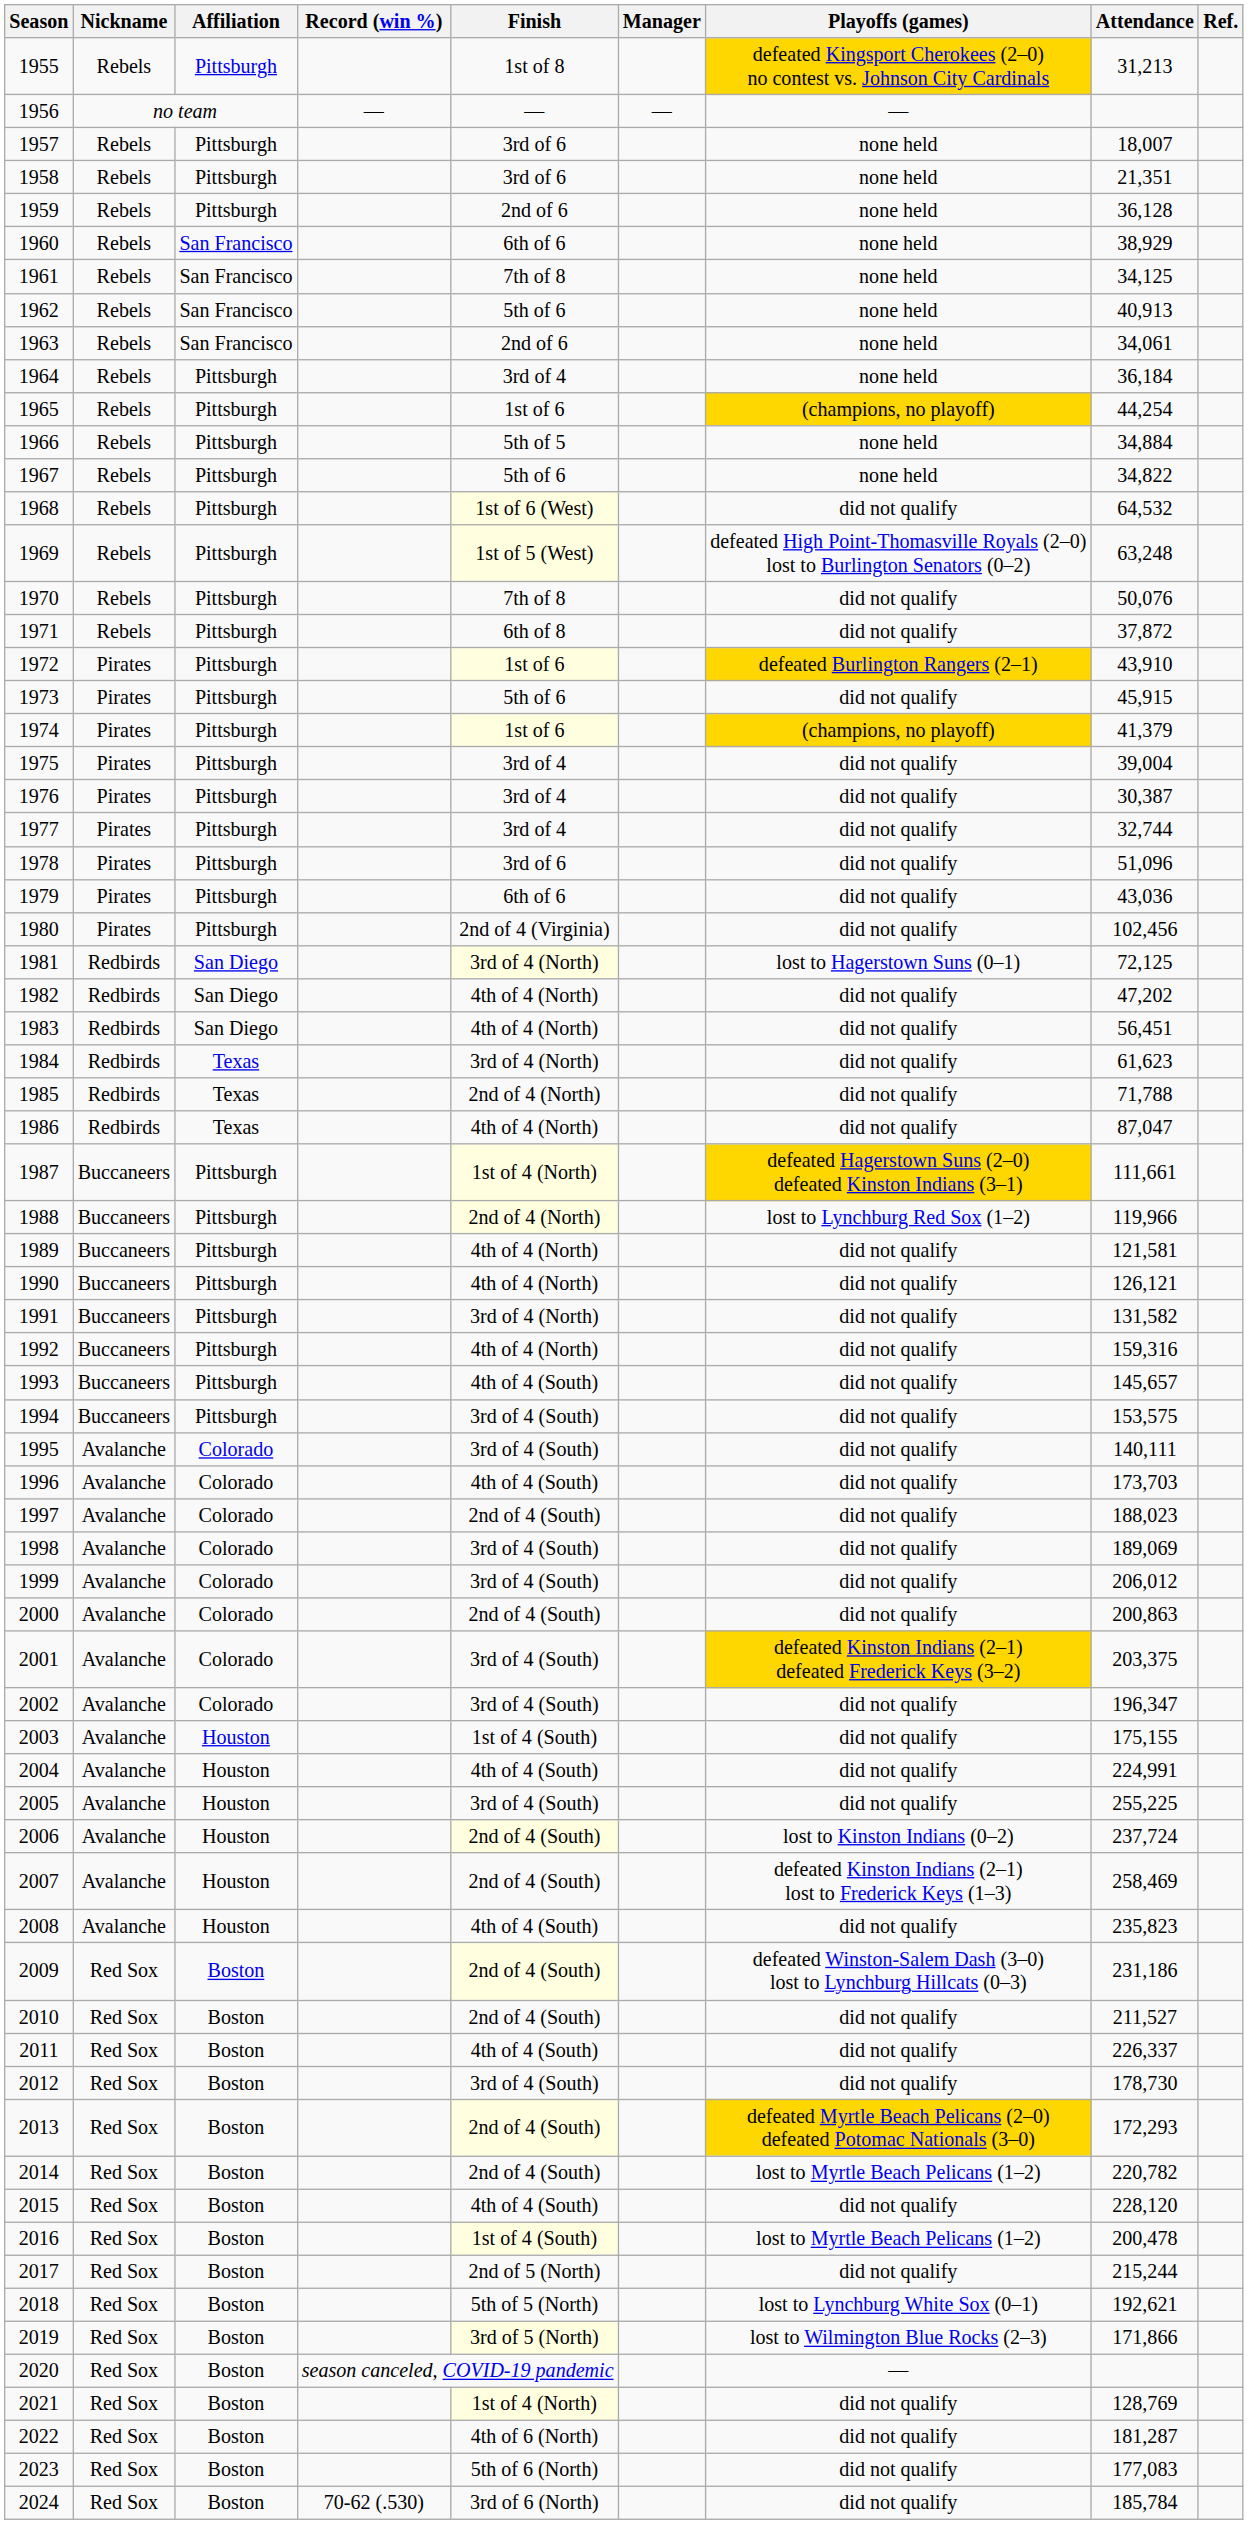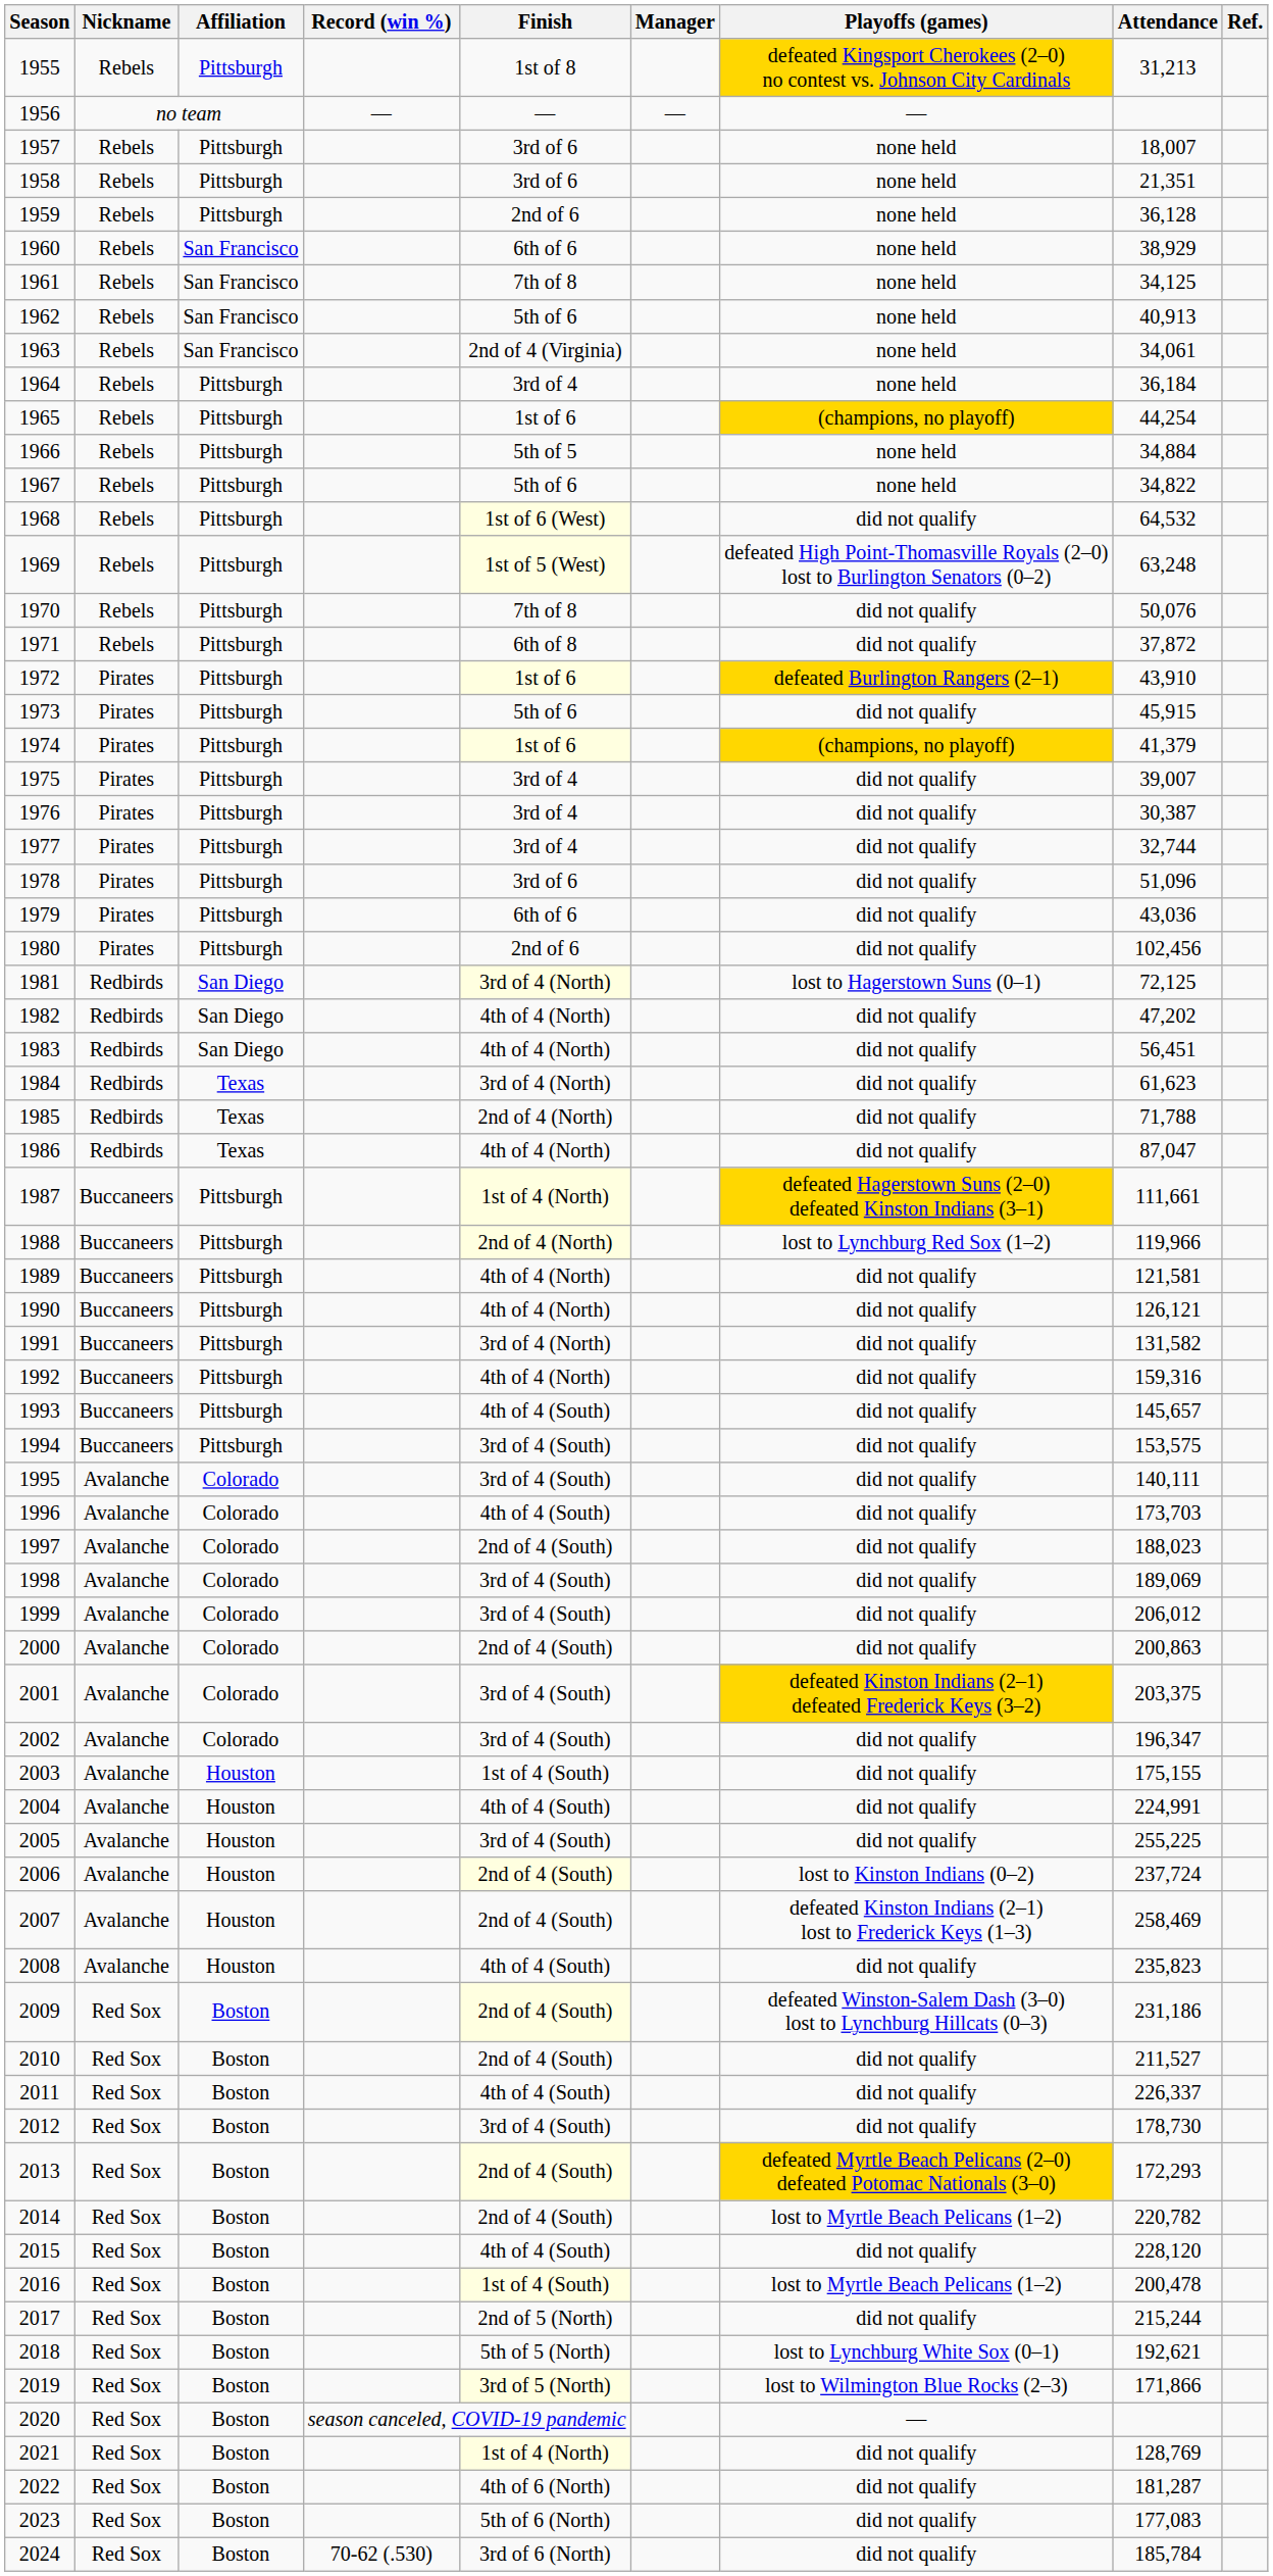1963 | Finish: 2nd of 6 -> 2nd of 4 (Virginia)
1975 | Attendance: 39,004 -> 39,007
1980 | Finish: 2nd of 4 (Virginia) -> 2nd of 6
